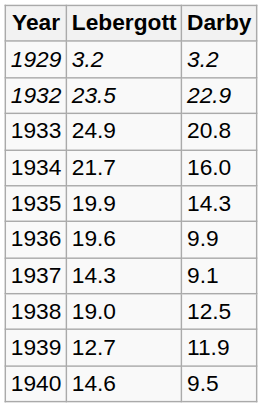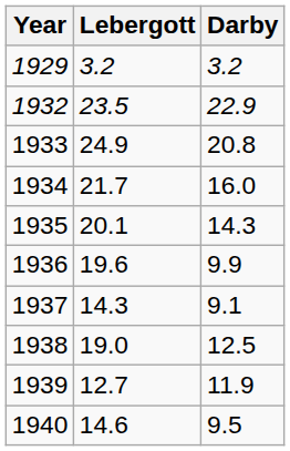1935 | Lebergott: 19.9 -> 20.1
